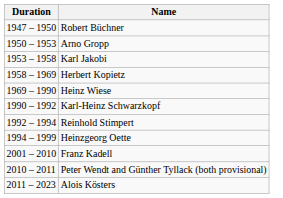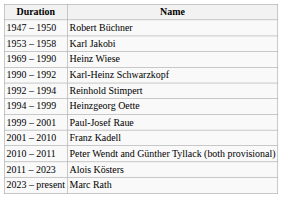- row: 1950 – 1953 | Arno Gropp
- row: 1958 – 1969 | Herbert Kopietz
+ row: 1999 – 2001 | Paul-Josef Raue
+ row: 2023 – present | Marc Rath
